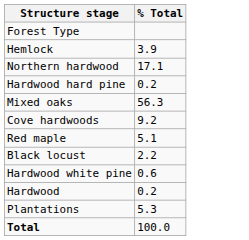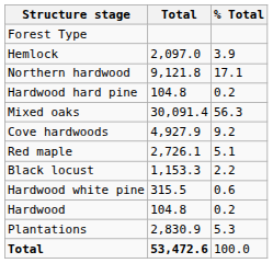+ column: Total | 2,097.0 | 9,121.8 | 104.8 | 30,091.4 | 4,927.9 | 2,726.1 | 1,153.3 | 315.5 | 104.8 | 2,830.9 | 53,472.6
